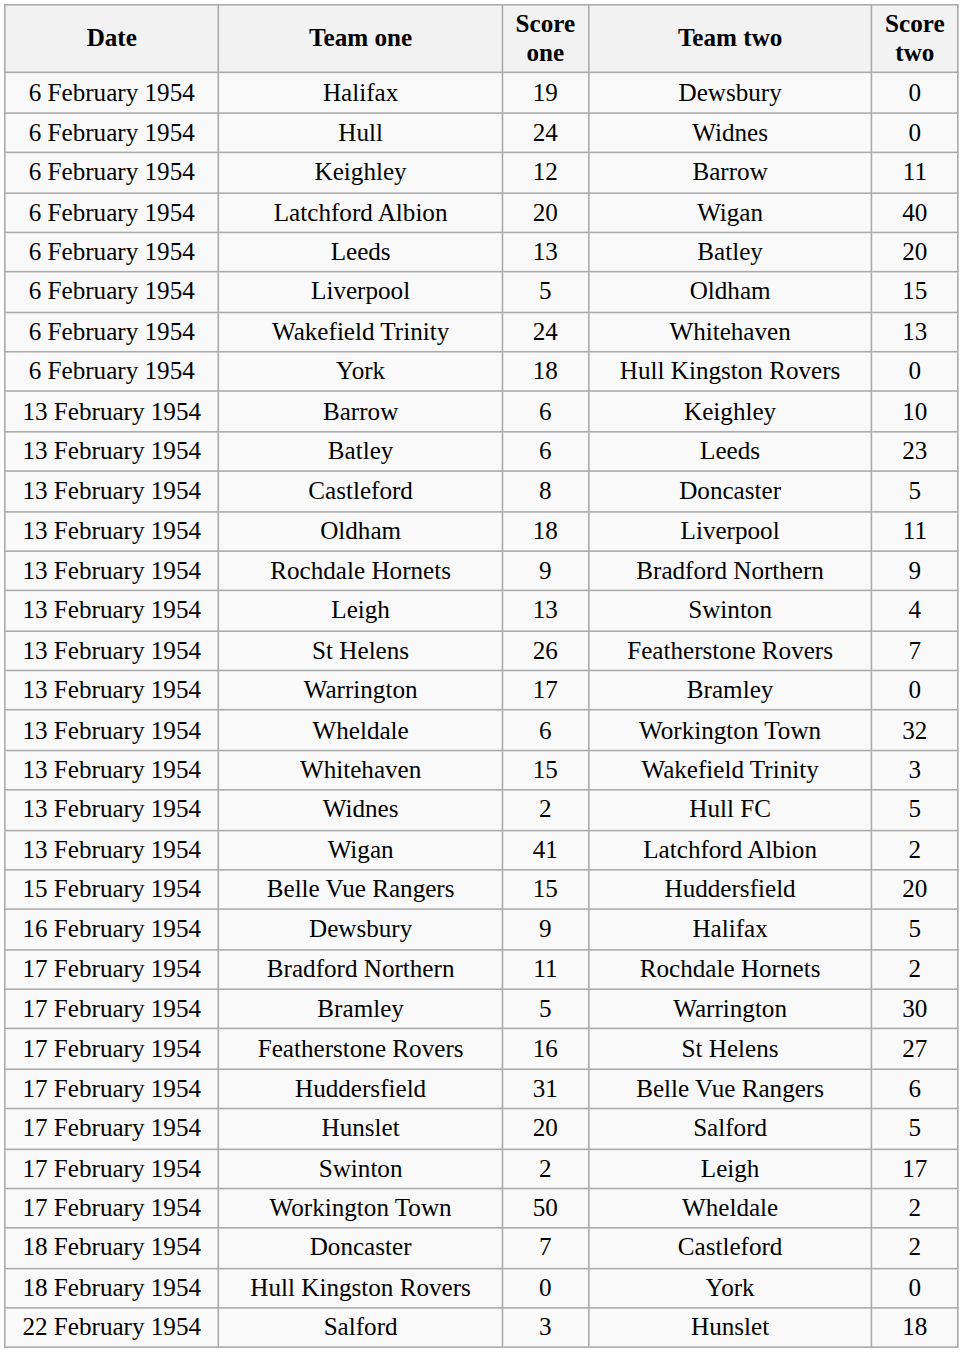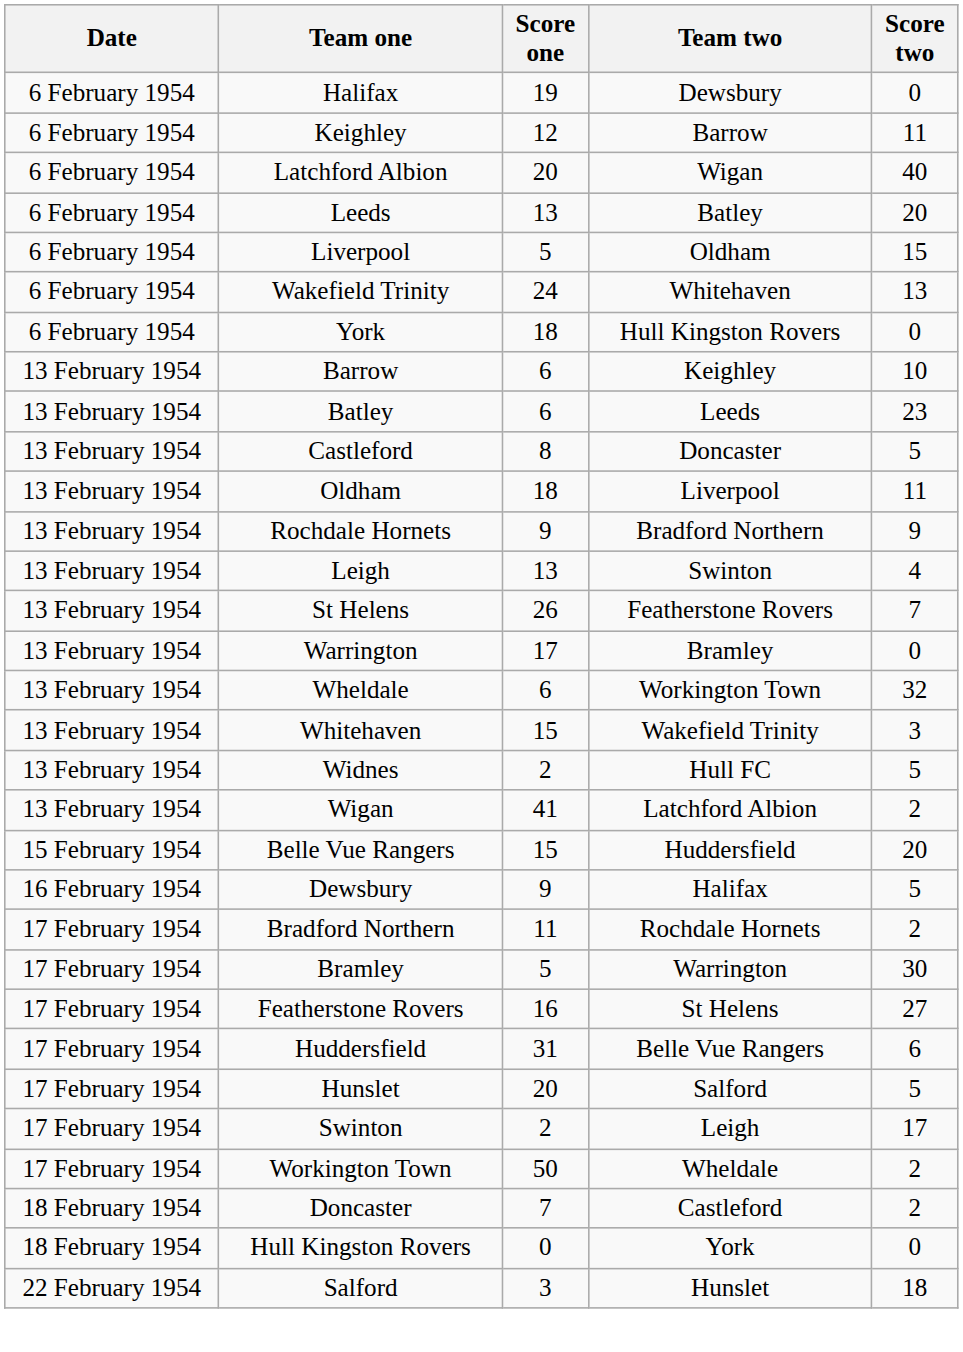- row: 6 February 1954 | Hull | 24 | Widnes | 0
